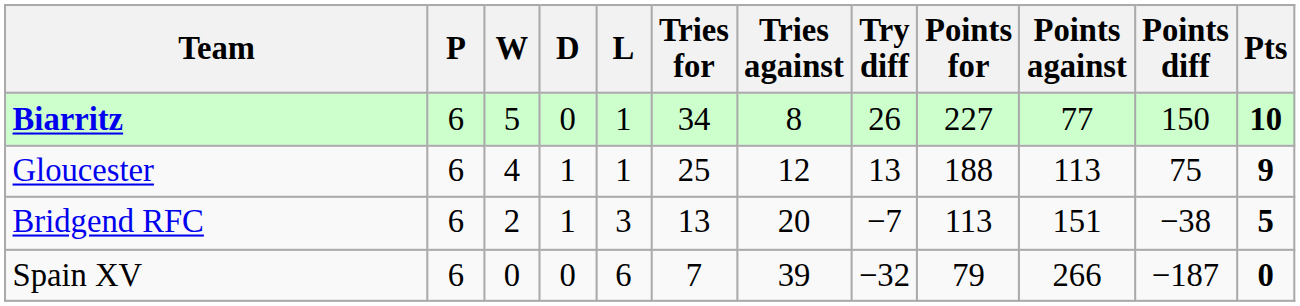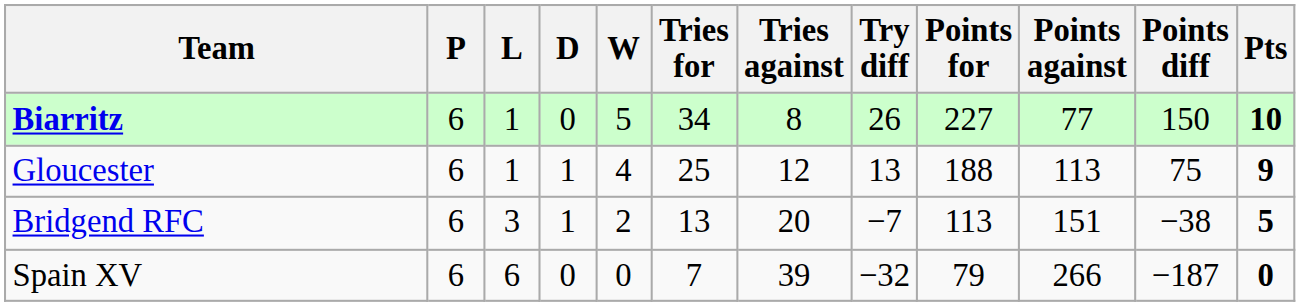columns swapped: W <-> L
